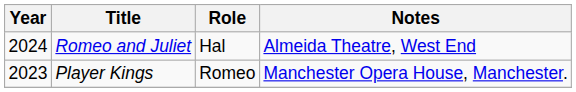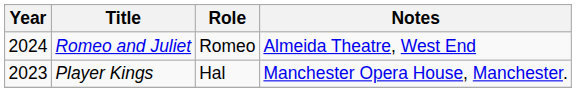Romeo and Juliet | Role: Hal -> Romeo
Player Kings | Role: Romeo -> Hal
